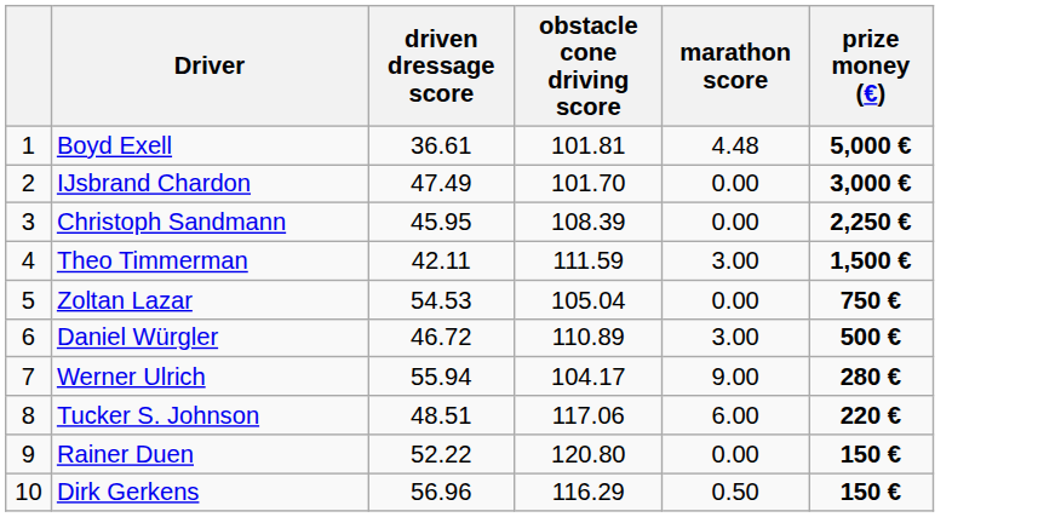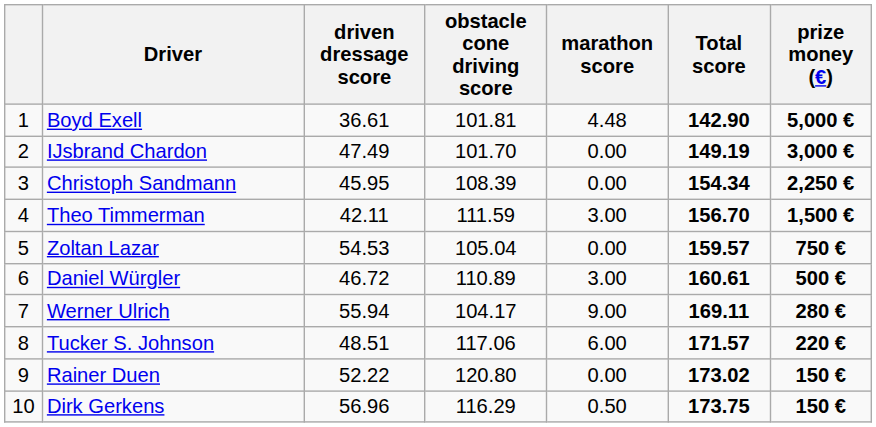+ column: Total score | 142.90 | 149.19 | 154.34 | 156.70 | 159.57 | 160.61 | 169.11 | 171.57 | 173.02 | 173.75
